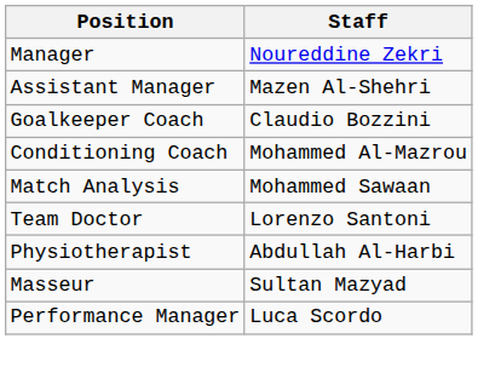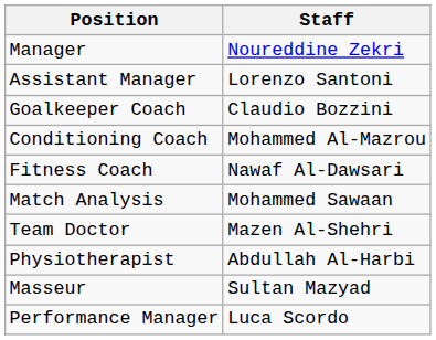Assistant Manager | Staff: Mazen Al-Shehri -> Lorenzo Santoni
+ row: Fitness Coach | Nawaf Al-Dawsari
Team Doctor | Staff: Lorenzo Santoni -> Mazen Al-Shehri
